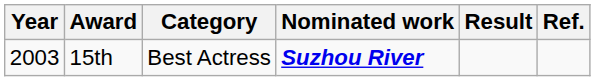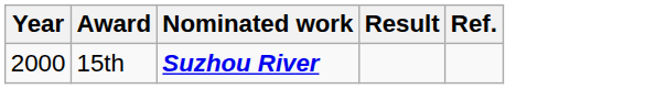- column: Category | Best Actress
15th | Year: 2003 -> 2000
